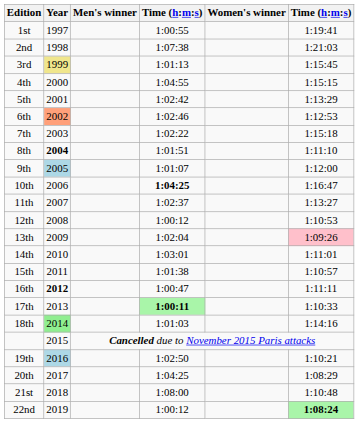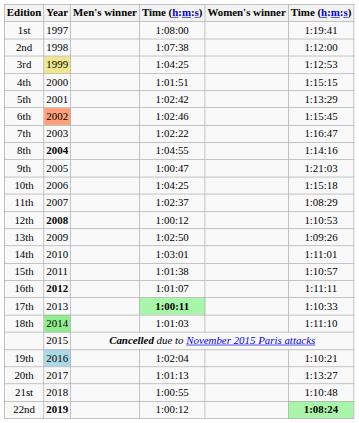1st | column 4: 1:00:55 -> 1:08:00
2nd | column 6: 1:21:03 -> 1:12:00
3rd | column 4: 1:01:13 -> 1:04:25
3rd | column 6: 1:15:45 -> 1:12:53
4th | column 4: 1:04:55 -> 1:01:51
6th | column 6: 1:12:53 -> 1:15:45
7th | column 6: 1:15:18 -> 1:16:47
8th | column 4: 1:01:51 -> 1:04:55
8th | column 6: 1:11:10 -> 1:14:16
9th | Year: lightblue background -> no background
9th | column 4: 1:01:07 -> 1:00:47
9th | column 6: 1:12:00 -> 1:21:03
10th | column 4: bold -> normal
10th | column 6: 1:16:47 -> 1:15:18
11th | column 6: 1:13:27 -> 1:08:29
12th | Year: normal -> bold
13th | column 4: 1:02:04 -> 1:02:50
13th | column 6: pink background -> no background
16th | column 4: 1:00:47 -> 1:01:07
18th | column 6: 1:14:16 -> 1:11:10
19th | column 4: 1:02:50 -> 1:02:04
20th | column 4: 1:04:25 -> 1:01:13
20th | column 6: 1:08:29 -> 1:13:27
21st | column 4: 1:08:00 -> 1:00:55
22nd | Year: normal -> bold
